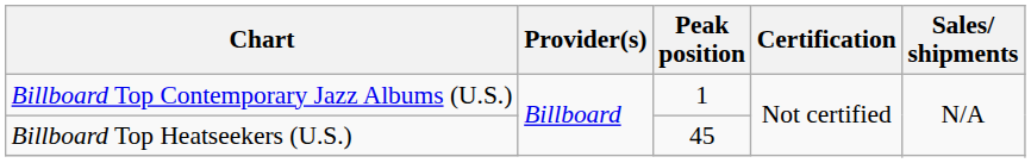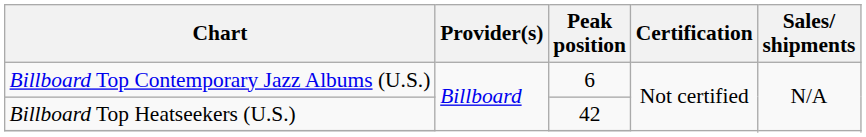Billboard Top Contemporary Jazz Albums (U.S.) | Peak position: 1 -> 6
Billboard Top Heatseekers (U.S.) | Peak position: 45 -> 42
